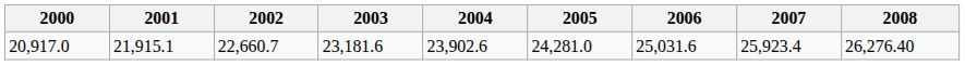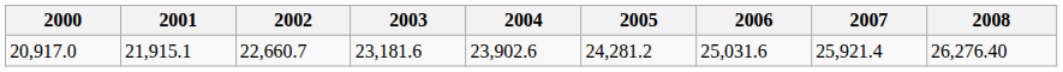20,917.0 | 2005: 24,281.0 -> 24,281.2
20,917.0 | 2007: 25,923.4 -> 25,921.4
